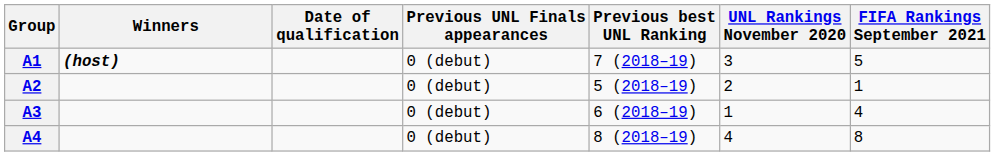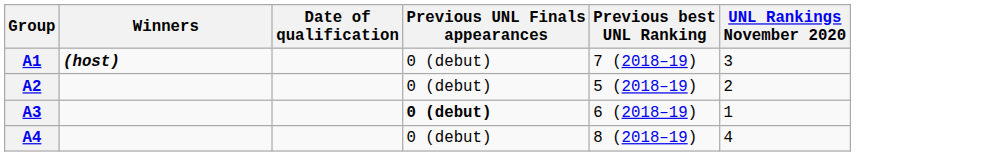- column: FIFA Rankings September 2021 | 5 | 1 | 4 | 8
A3 | Previous UNL Finals appearances: normal -> bold
